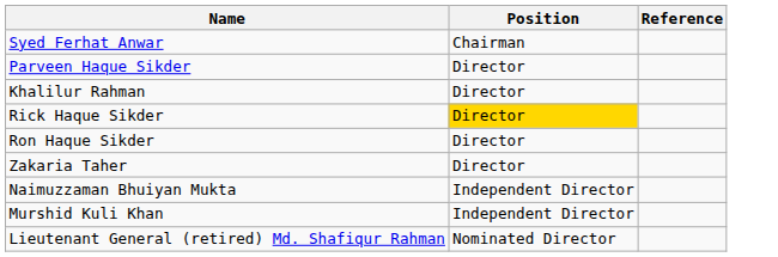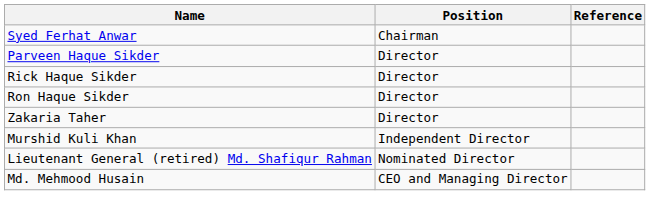- row: Khalilur Rahman | Director
Rick Haque Sikder | Position: gold background -> no background
- row: Naimuzzaman Bhuiyan Mukta | Independent Director
+ row: Md. Mehmood Husain | CEO and Managing Director
